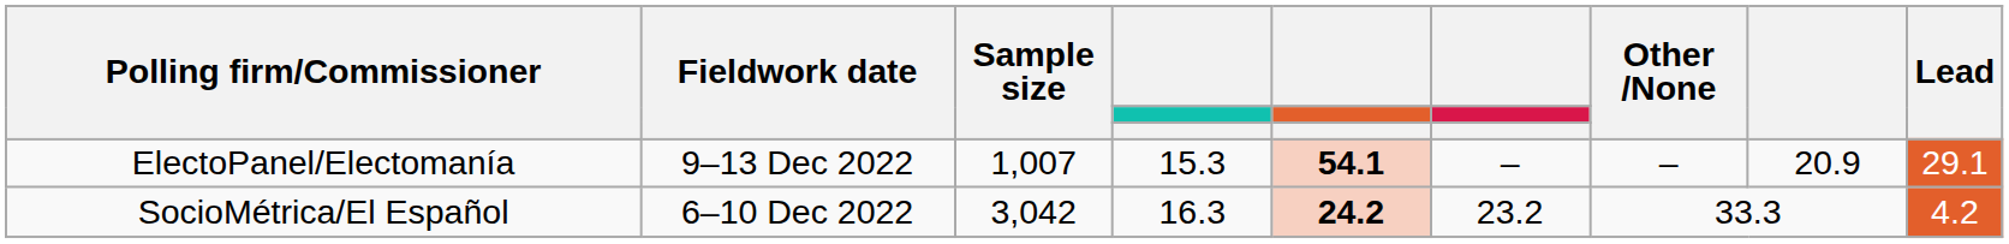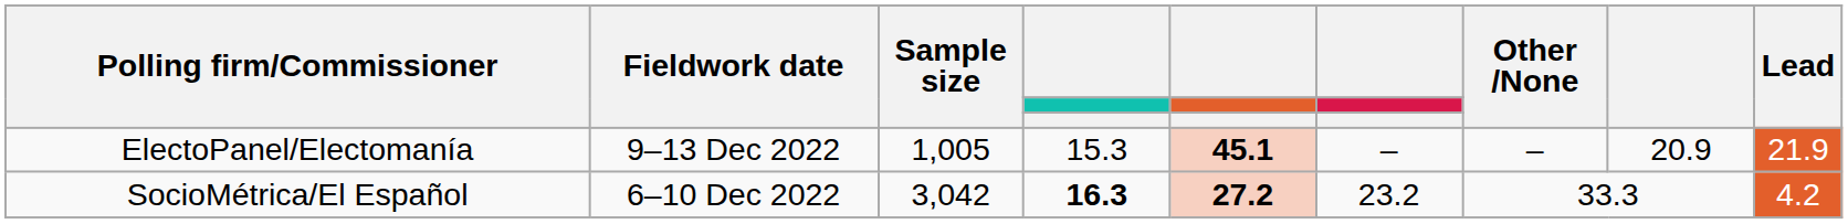ElectoPanel/Electomanía | Sample size: 1,007 -> 1,005
ElectoPanel/Electomanía | column 5: 54.1 -> 45.1
ElectoPanel/Electomanía | Lead: 29.1 -> 21.9
SocioMétrica/El Español | column 4: normal -> bold
SocioMétrica/El Español | column 5: 24.2 -> 27.2
